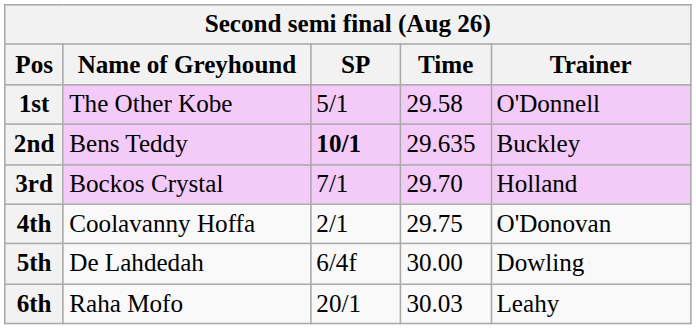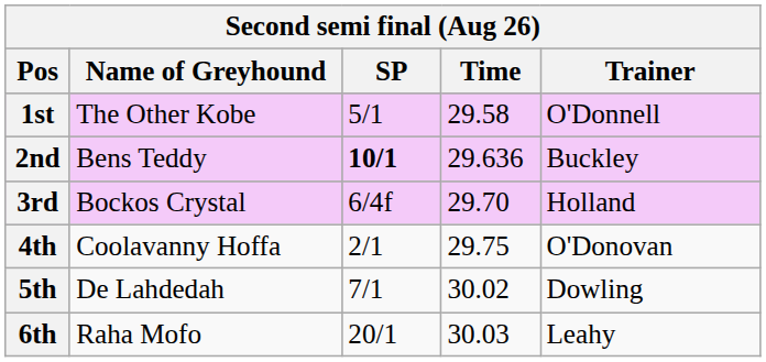2nd | Time: 29.635 -> 29.636
3rd | SP: 7/1 -> 6/4f
5th | SP: 6/4f -> 7/1
5th | Time: 30.00 -> 30.02
